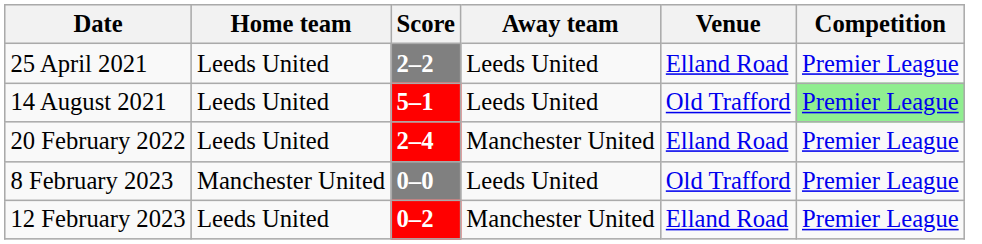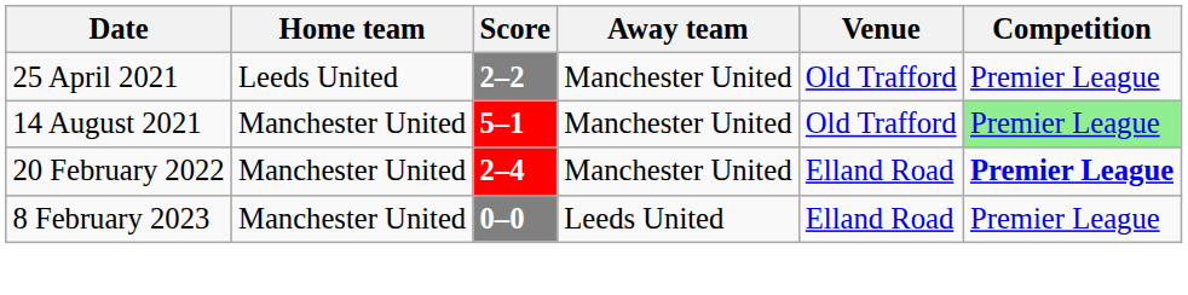25 April 2021 | Away team: Leeds United -> Manchester United
25 April 2021 | Venue: Elland Road -> Old Trafford
14 August 2021 | Home team: Leeds United -> Manchester United
14 August 2021 | Away team: Leeds United -> Manchester United
20 February 2022 | Home team: Leeds United -> Manchester United
20 February 2022 | Competition: normal -> bold
8 February 2023 | Venue: Old Trafford -> Elland Road
- row: 12 February 2023 | Leeds United | 0–2 | Manchester United | Elland Road | Premier League
